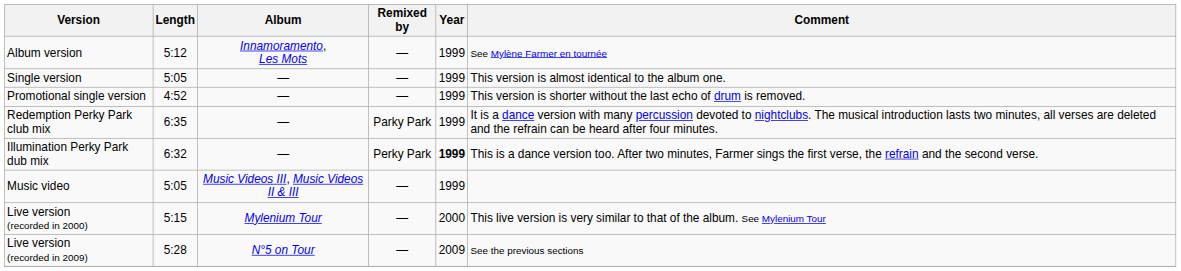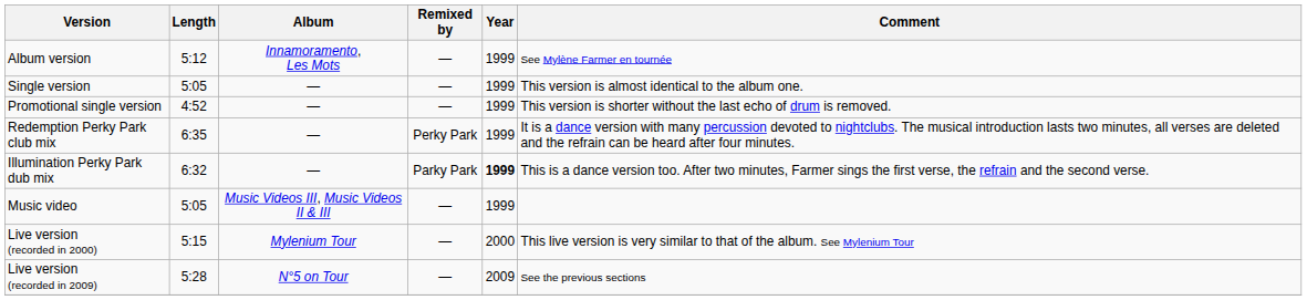Redemption Perky Park club mix | Remixed by: Parky Park -> Perky Park
Illumination Perky Park dub mix | Remixed by: Perky Park -> Parky Park
